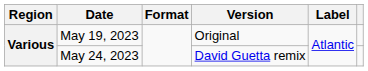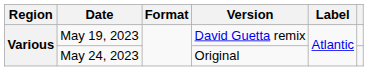May 19, 2023 | Version: Original -> David Guetta remix
May 24, 2023 | Version: David Guetta remix -> Original
